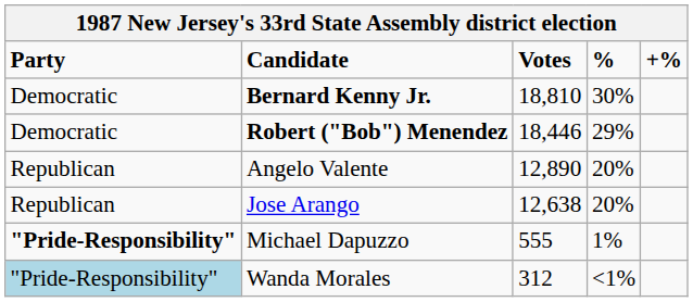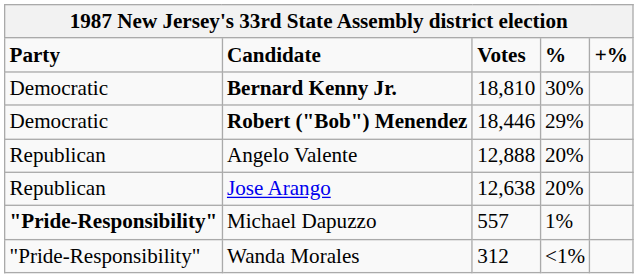Angelo Valente | Votes: 12,890 -> 12,888
Michael Dapuzzo | Votes: 555 -> 557
Wanda Morales | Party: lightblue background -> no background
